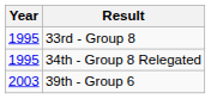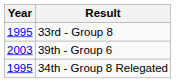rows swapped: 34th - Group 8 Relegated <-> 39th - Group 6
